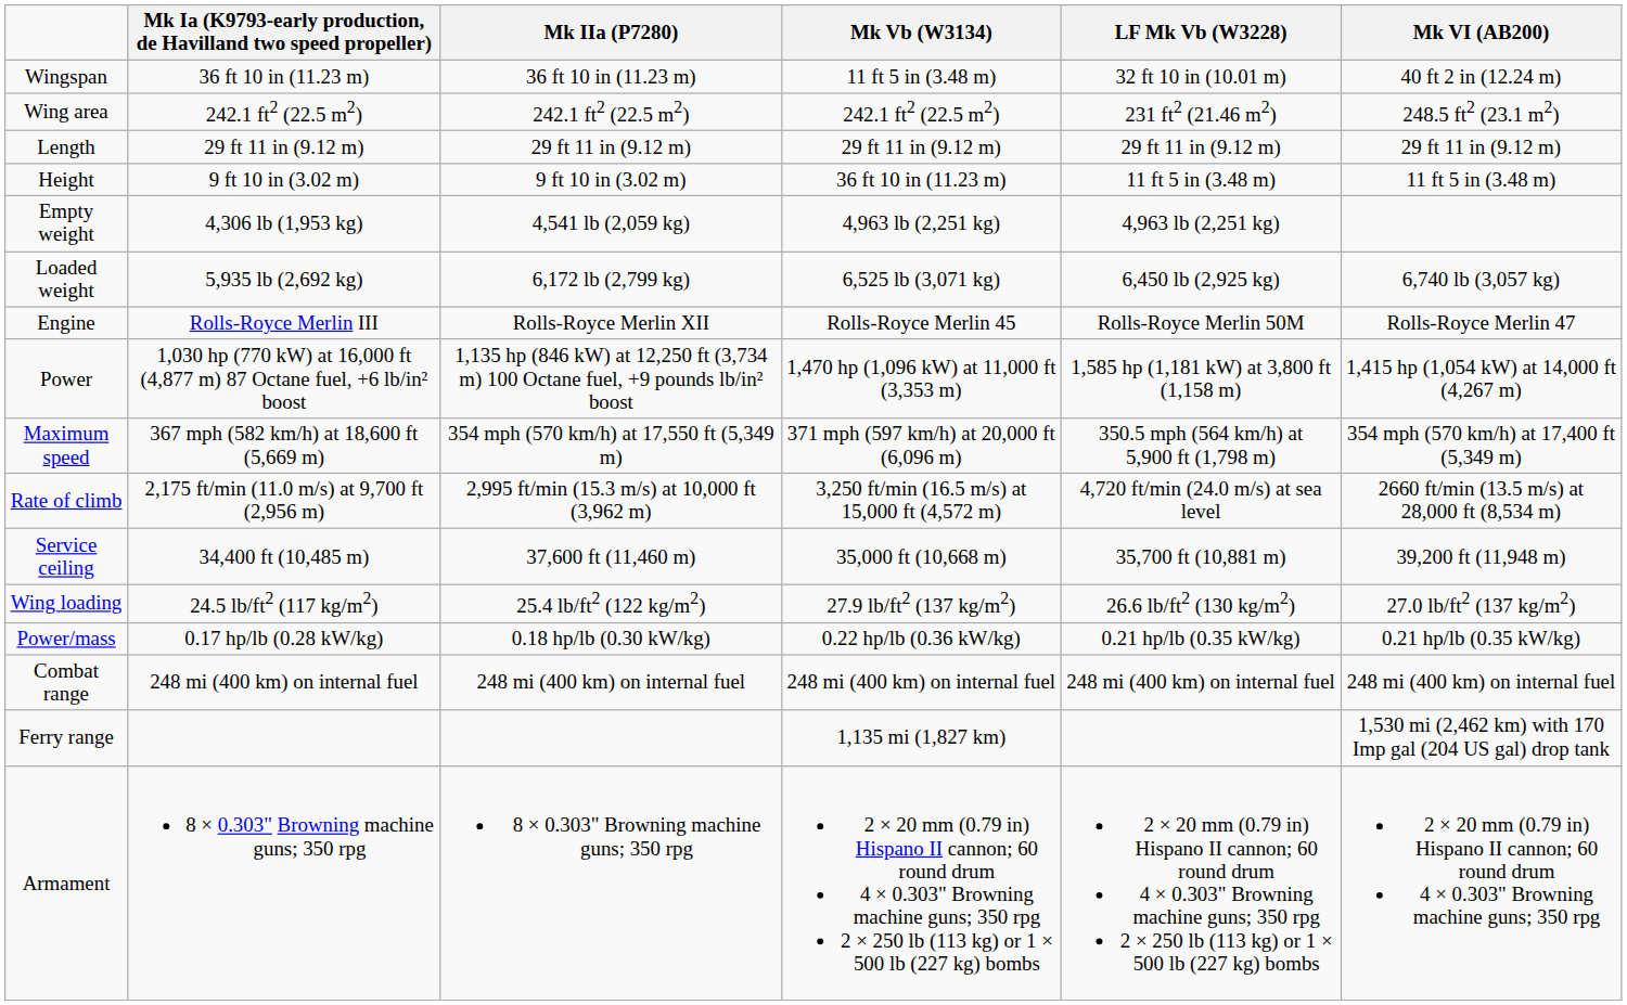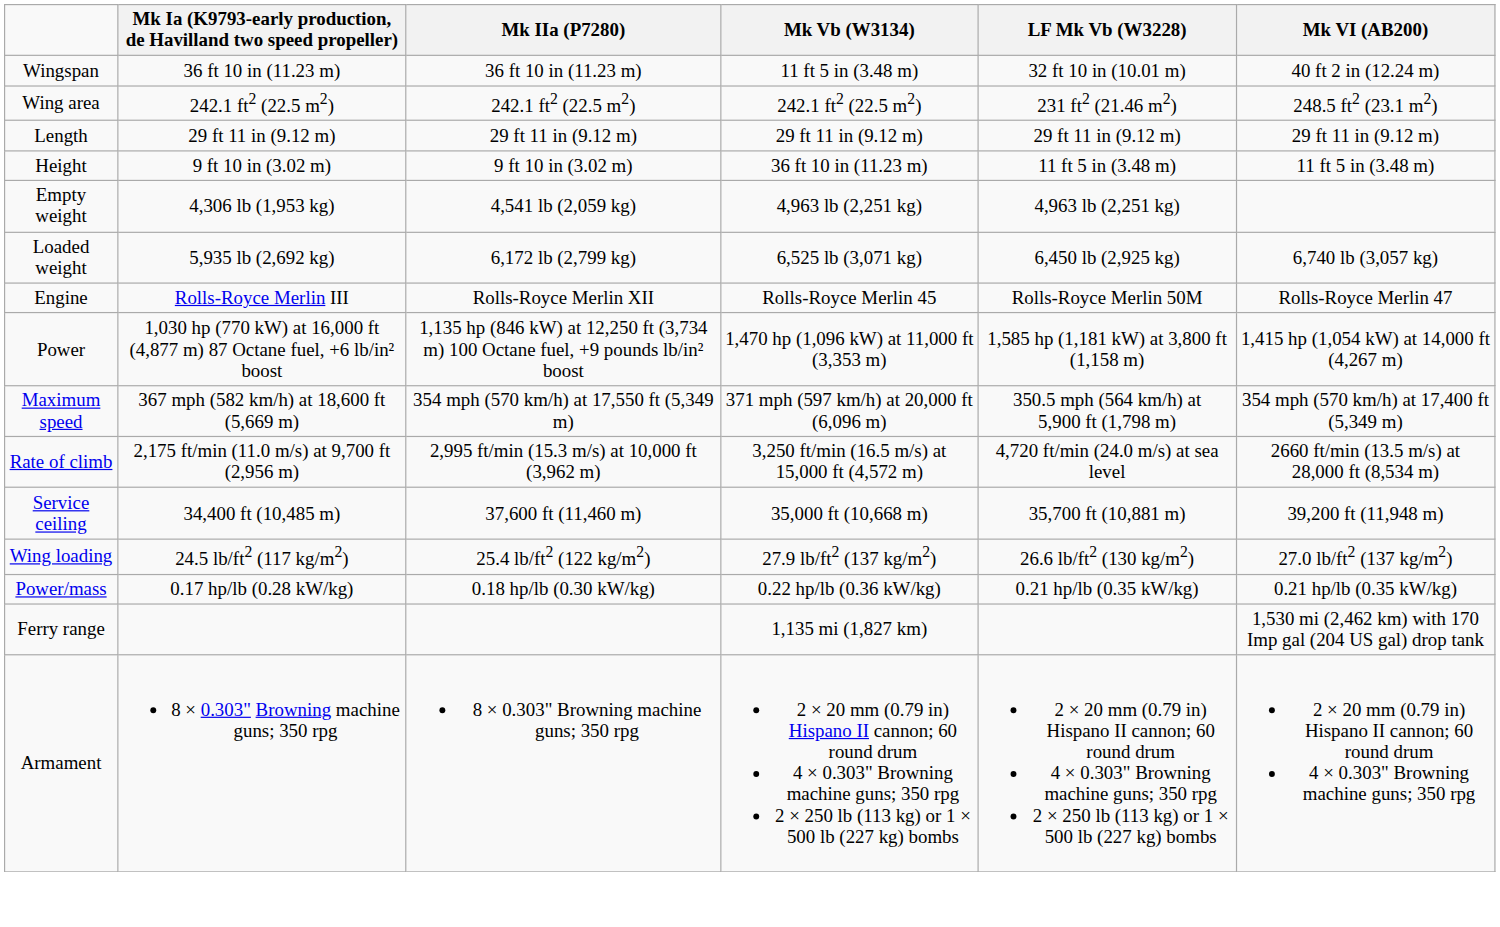- row: Combat range | 248 mi (400 km) on internal fuel | 248 mi (400 km) on internal fuel | 248 mi (400 km) on internal fuel | 248 mi (400 km) on internal fuel | 248 mi (400 km) on internal fuel
